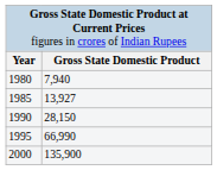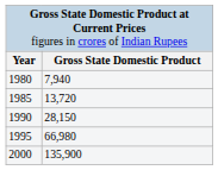1985 | column 2: 13,927 -> 13,720
1995 | column 2: 66,990 -> 66,980
